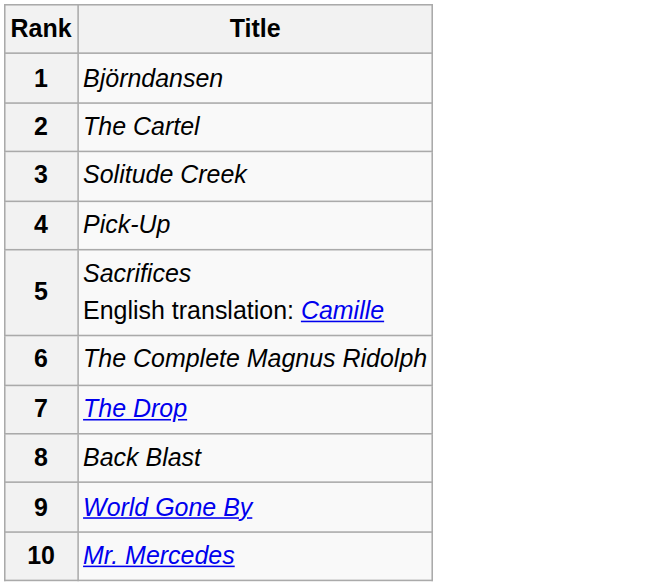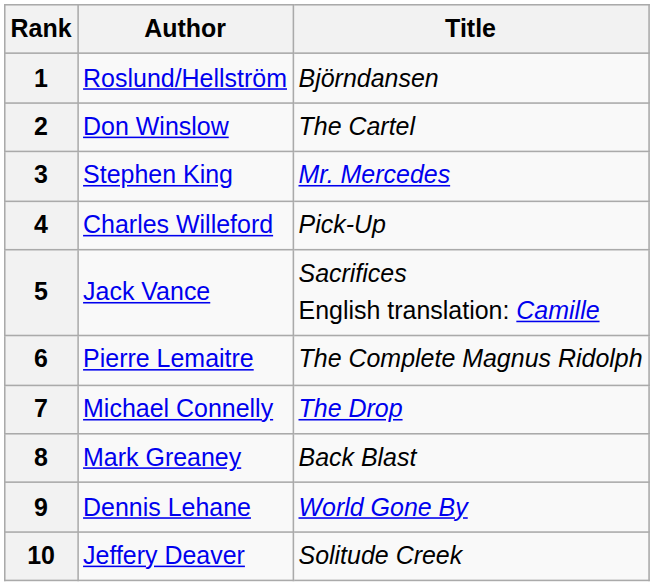+ column: Author | Roslund/Hellström | Don Winslow | Stephen King | Charles Willeford | Jack Vance | Pierre Lemaitre | Michael Connelly | Mark Greaney | Dennis Lehane | Jeffery Deaver
3 | Title: Solitude Creek -> Mr. Mercedes
10 | Title: Mr. Mercedes -> Solitude Creek
